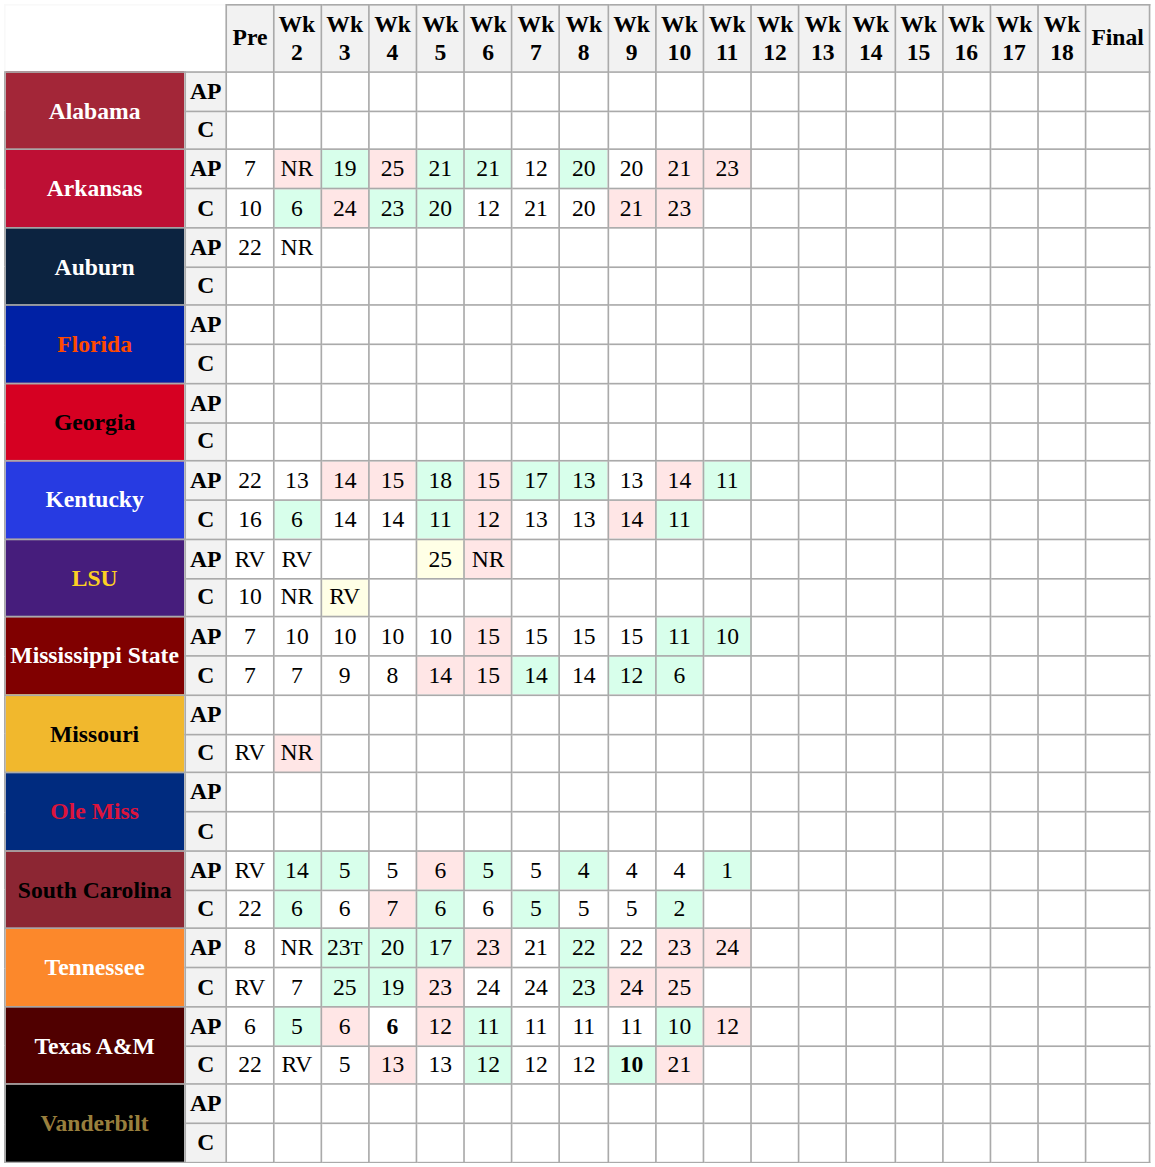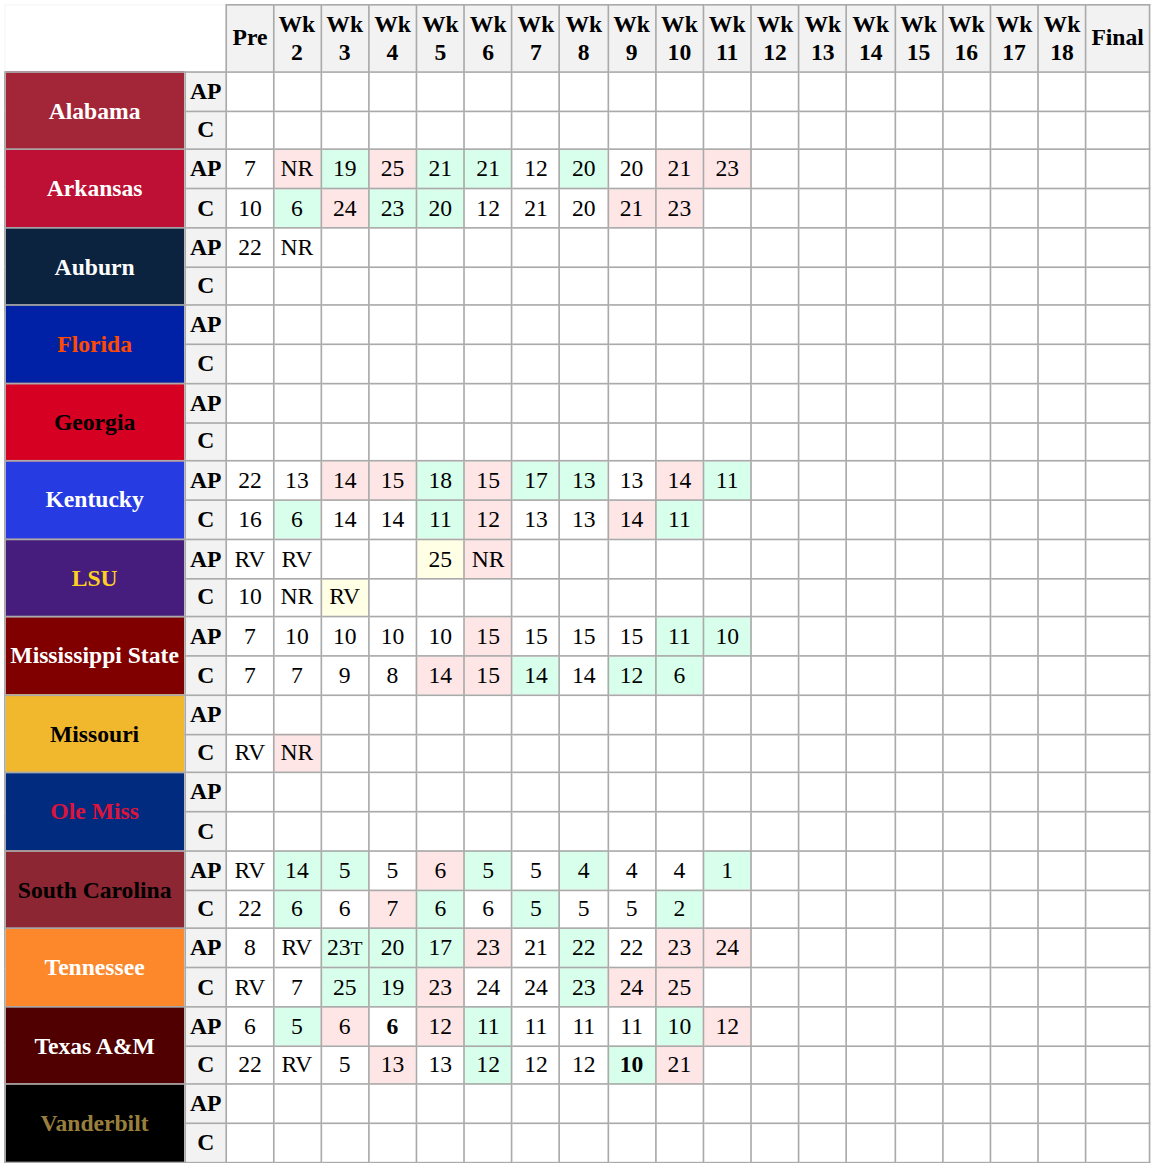Tennessee / AP | Wk 2: NR -> RV
